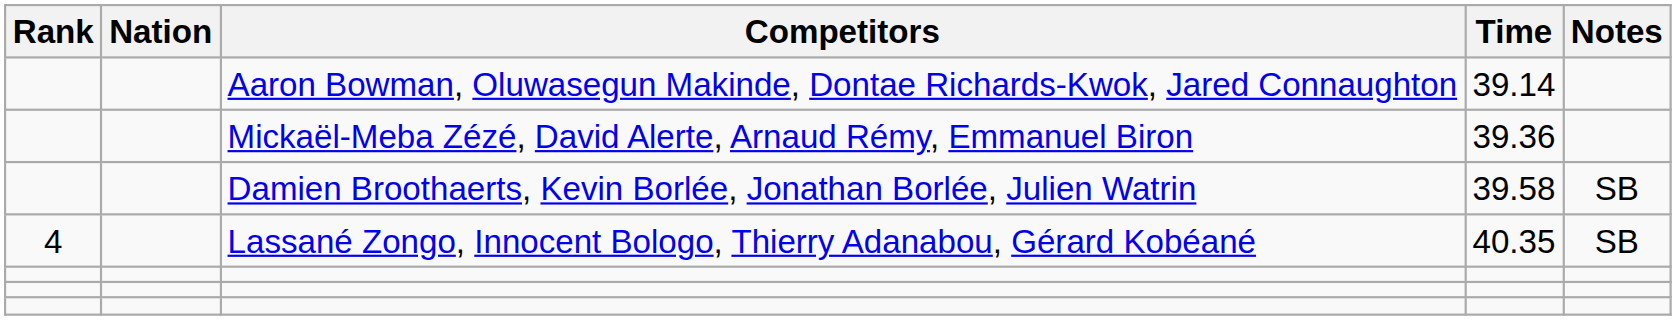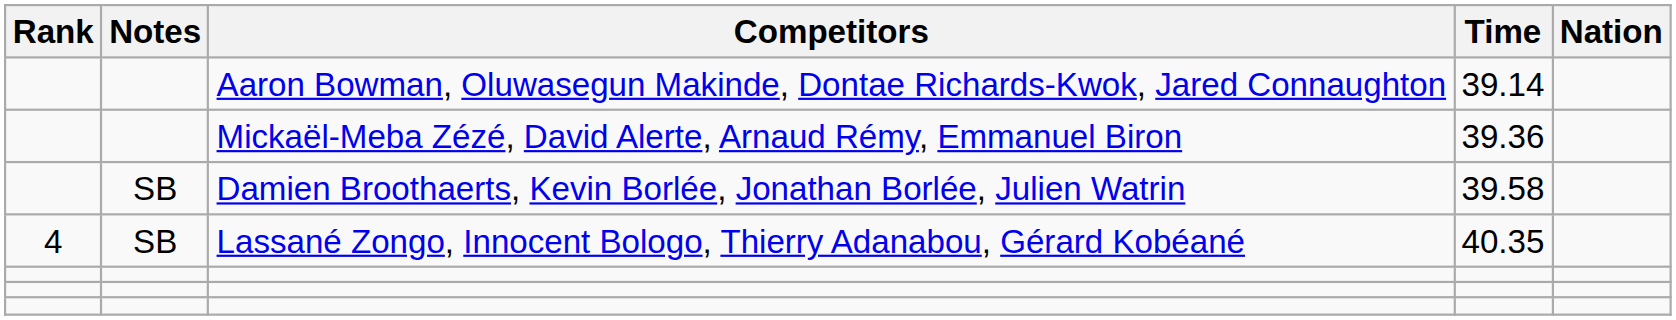columns swapped: Nation <-> Notes
